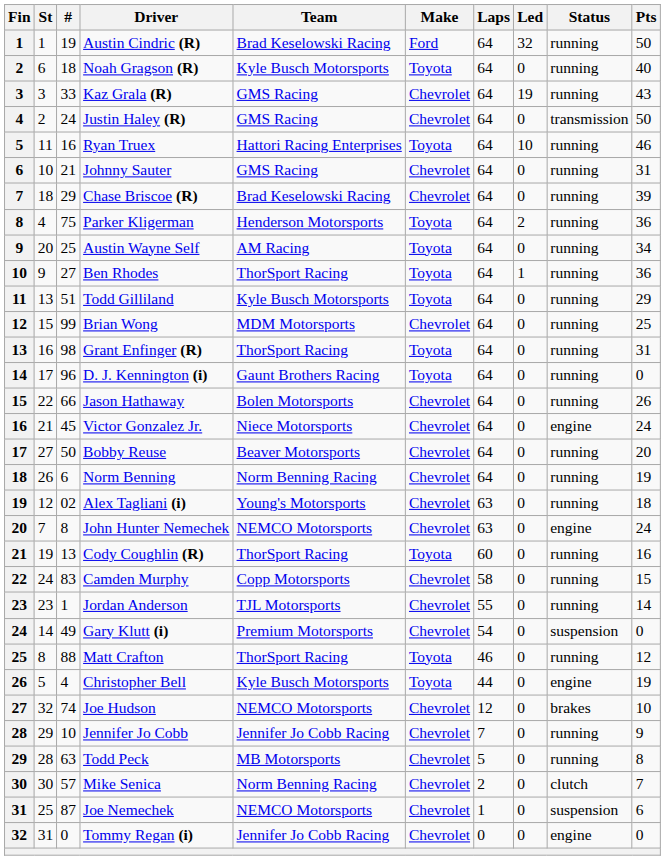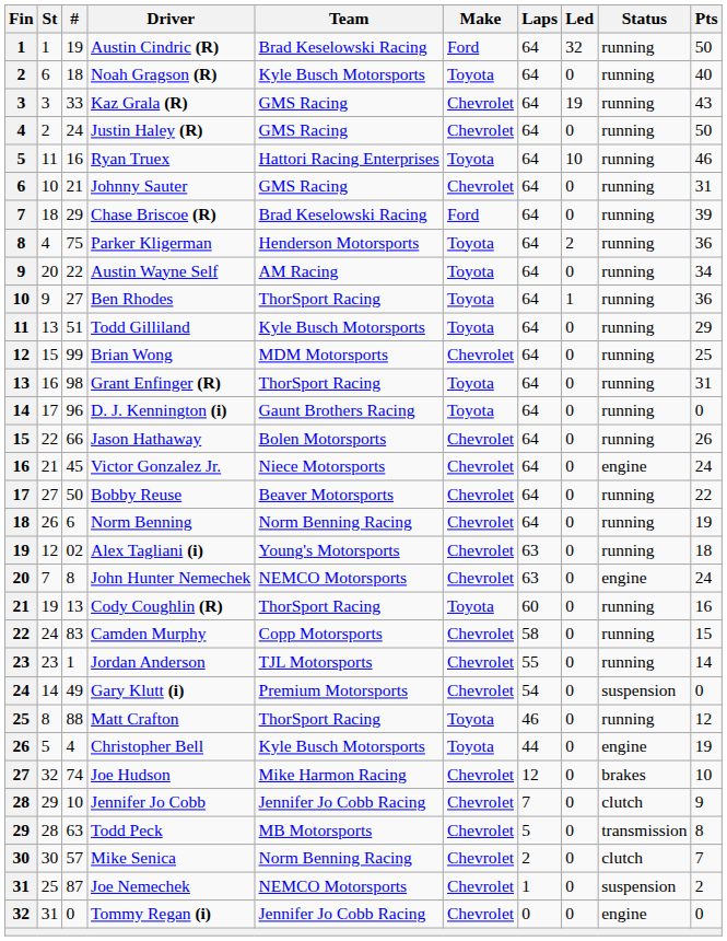Justin Haley (R) | Status: transmission -> running
Chase Briscoe (R) | Make: Chevrolet -> Ford
Austin Wayne Self | #: 25 -> 22
Bobby Reuse | Pts: 20 -> 22
Joe Hudson | Team: NEMCO Motorsports -> Mike Harmon Racing
Jennifer Jo Cobb | Status: running -> clutch
Todd Peck | Status: running -> transmission
Joe Nemechek | Pts: 6 -> 2
